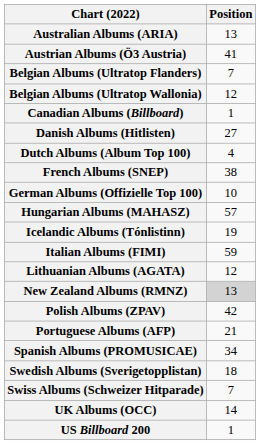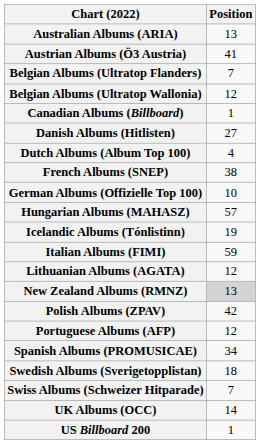Portuguese Albums (AFP) | Position: 21 -> 12
